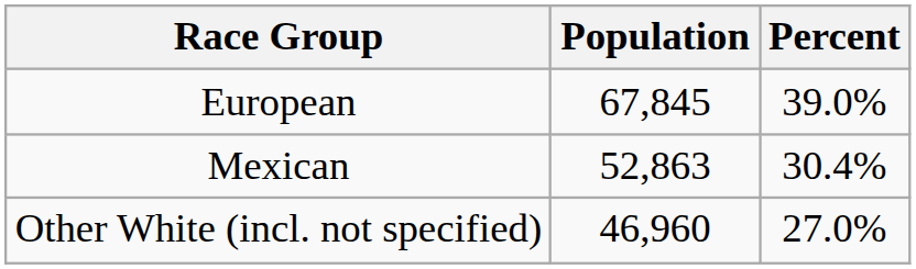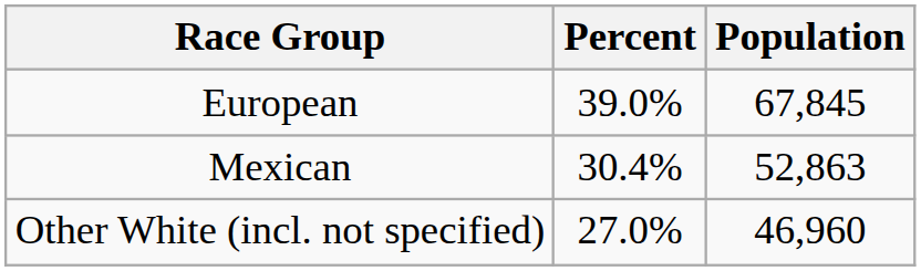columns swapped: Population <-> Percent
